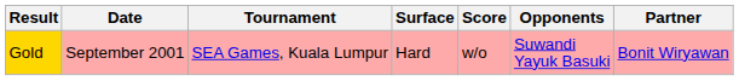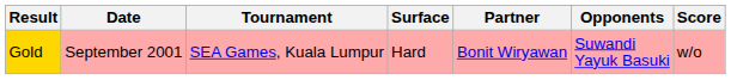columns swapped: Partner <-> Score
